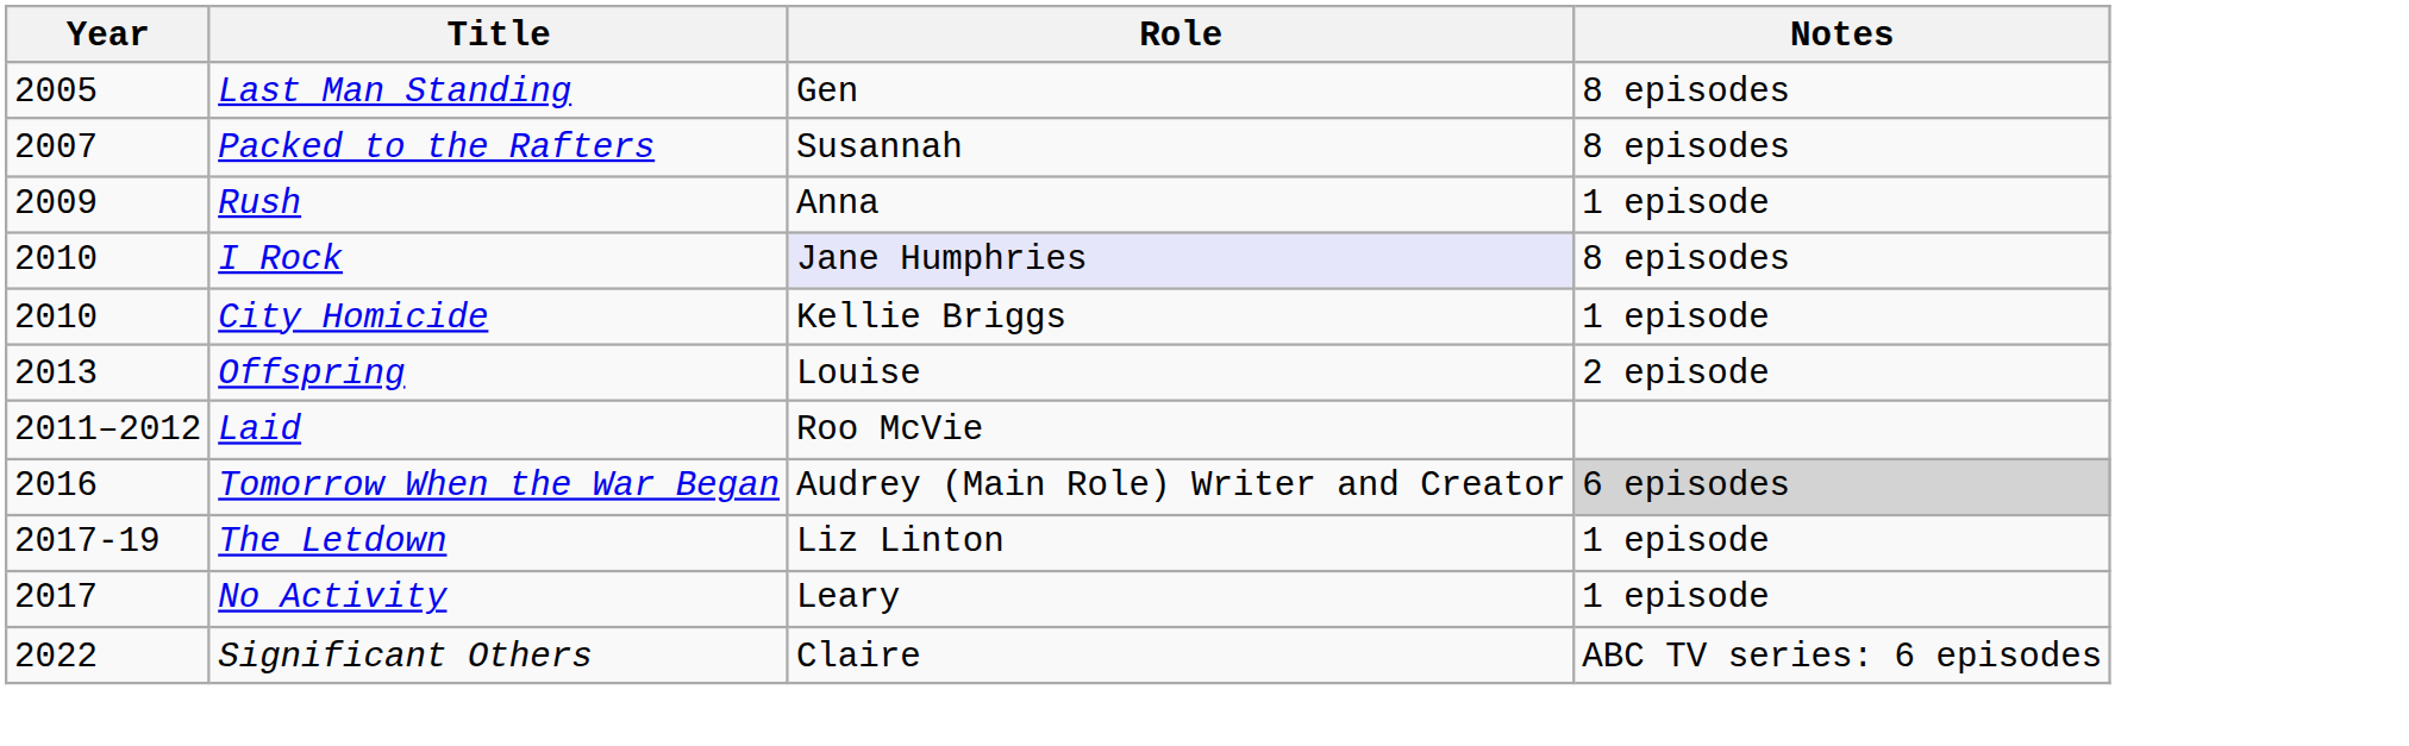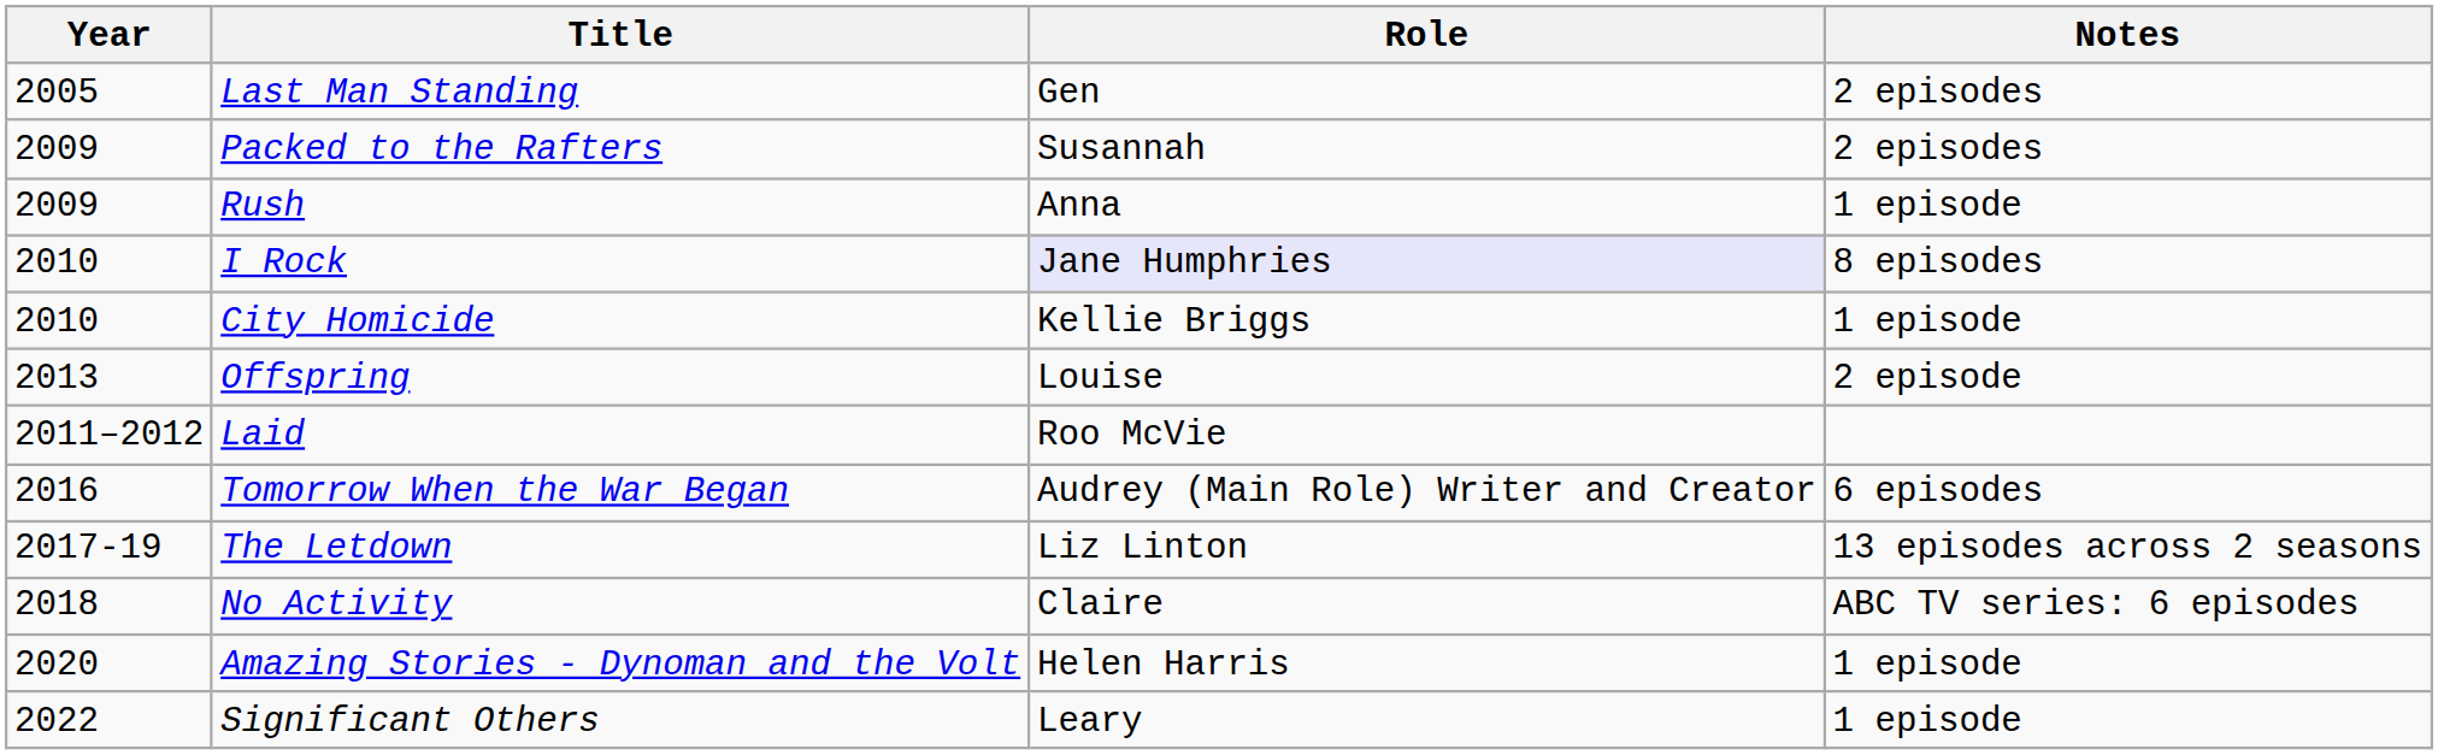Last Man Standing | Notes: 8 episodes -> 2 episodes
Packed to the Rafters | Year: 2007 -> 2009
Packed to the Rafters | Notes: 8 episodes -> 2 episodes
Tomorrow When the War Began | Notes: lightgrey background -> no background
The Letdown | Notes: 1 episode -> 13 episodes across 2 seasons
No Activity | Year: 2017 -> 2018
No Activity | Role: Leary -> Claire
No Activity | Notes: 1 episode -> ABC TV series: 6 episodes
+ row: 2020 | Amazing Stories - Dynoman and the Volt | Helen Harris | 1 episode
Significant Others | Role: Claire -> Leary
Significant Others | Notes: ABC TV series: 6 episodes -> 1 episode
